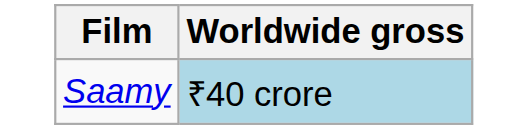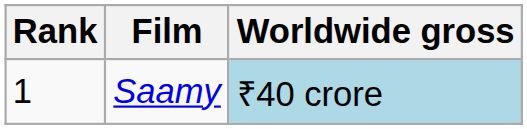+ column: Rank | 1
